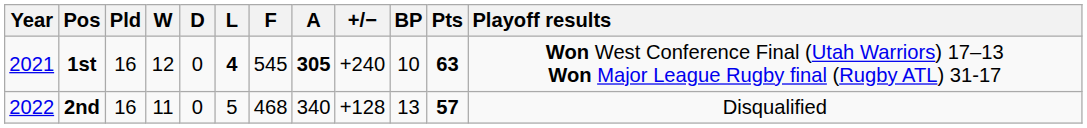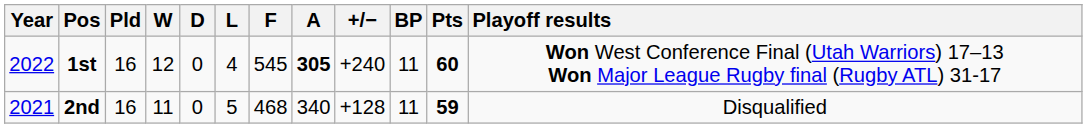1st | Year: 2021 -> 2022
1st | L: bold -> normal
1st | BP: 10 -> 11
1st | Pts: 63 -> 60
2nd | Year: 2022 -> 2021
2nd | BP: 13 -> 11
2nd | Pts: 57 -> 59
